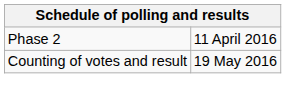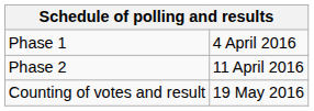+ row: Phase 1 | 4 April 2016
